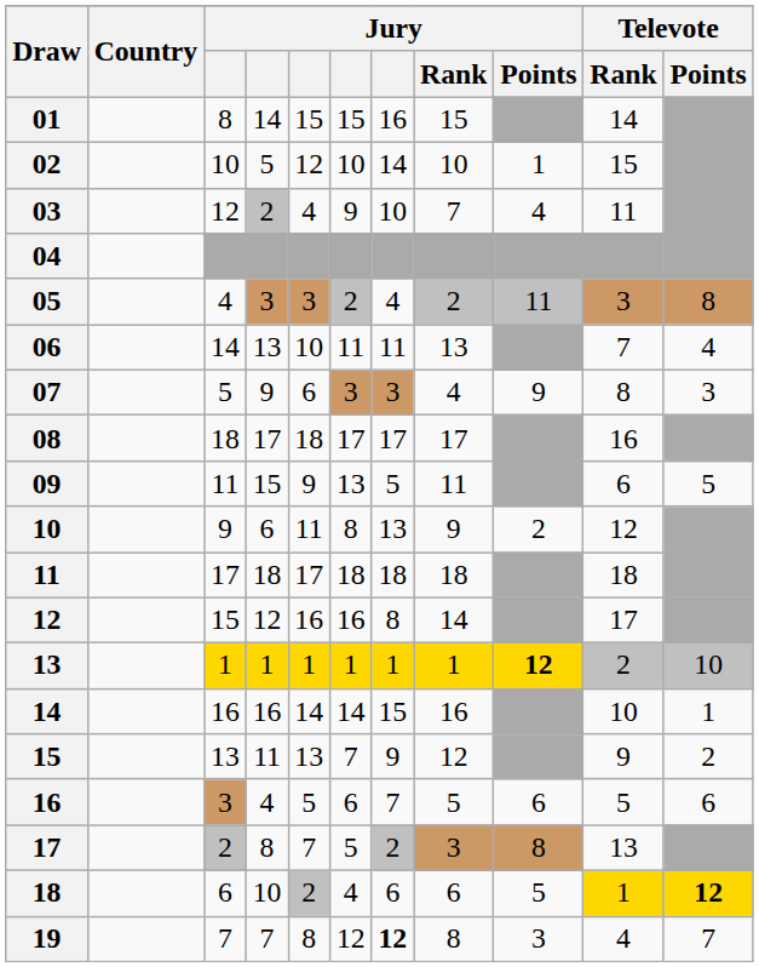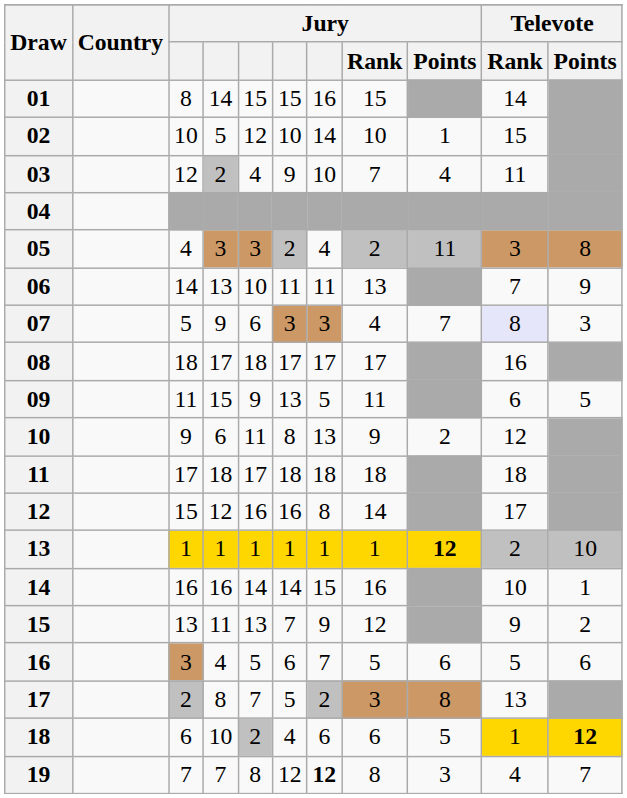06 | Televote / Points: 4 -> 9
07 | Jury / Points: 9 -> 7
07 | Televote / Rank: no background -> lavender background
